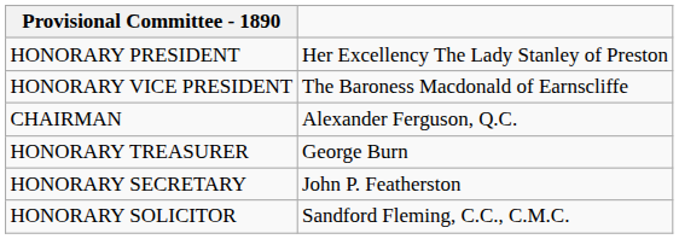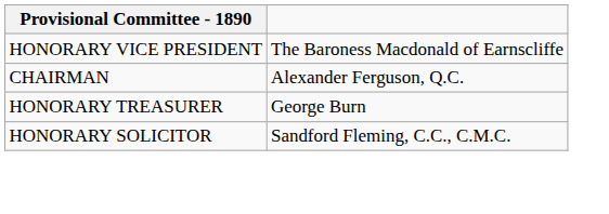- row: HONORARY PRESIDENT | Her Excellency The Lady Stanley of Preston
- row: HONORARY SECRETARY | John P. Featherston
